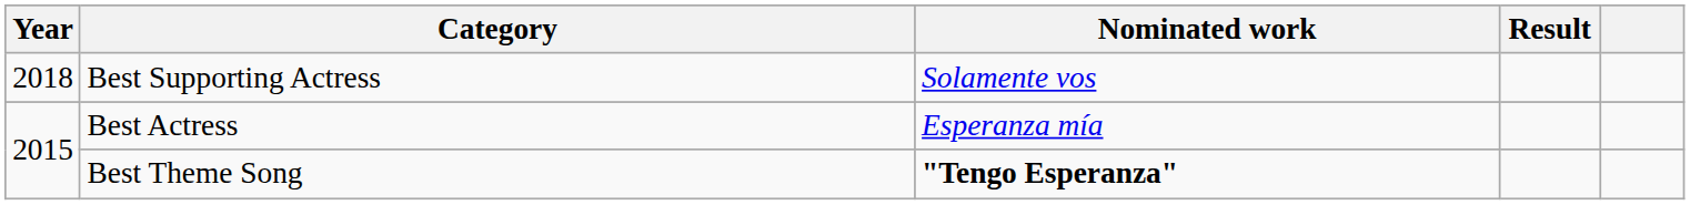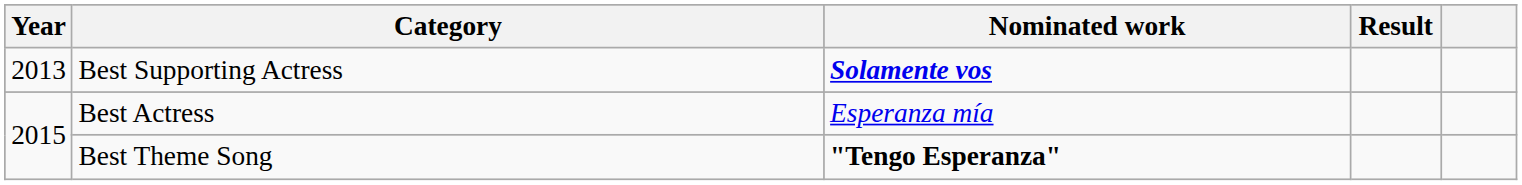Best Supporting Actress | Year: 2018 -> 2013
Best Supporting Actress | Nominated work: normal -> bold
